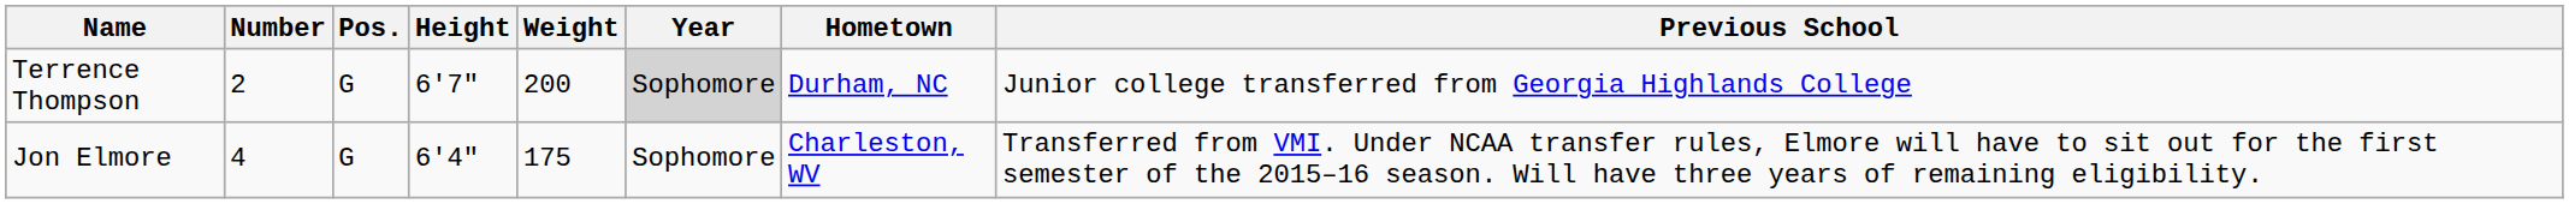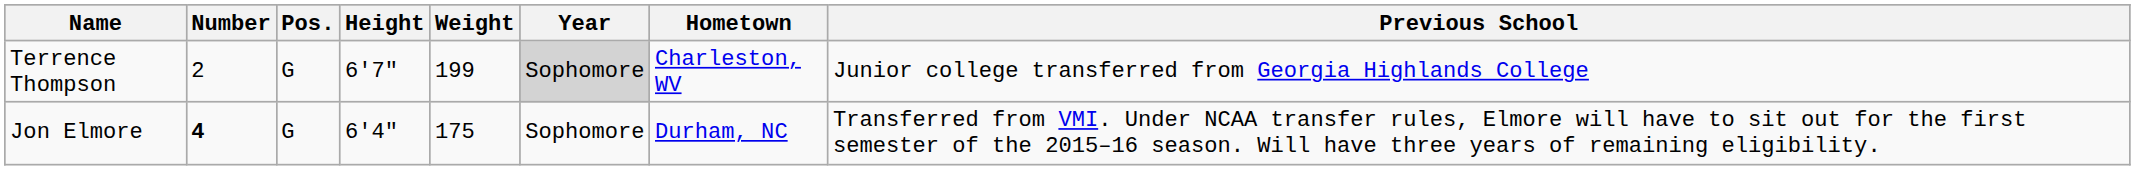Terrence Thompson | Weight: 200 -> 199
Terrence Thompson | Hometown: Durham, NC -> Charleston, WV
Jon Elmore | Number: normal -> bold
Jon Elmore | Hometown: Charleston, WV -> Durham, NC
